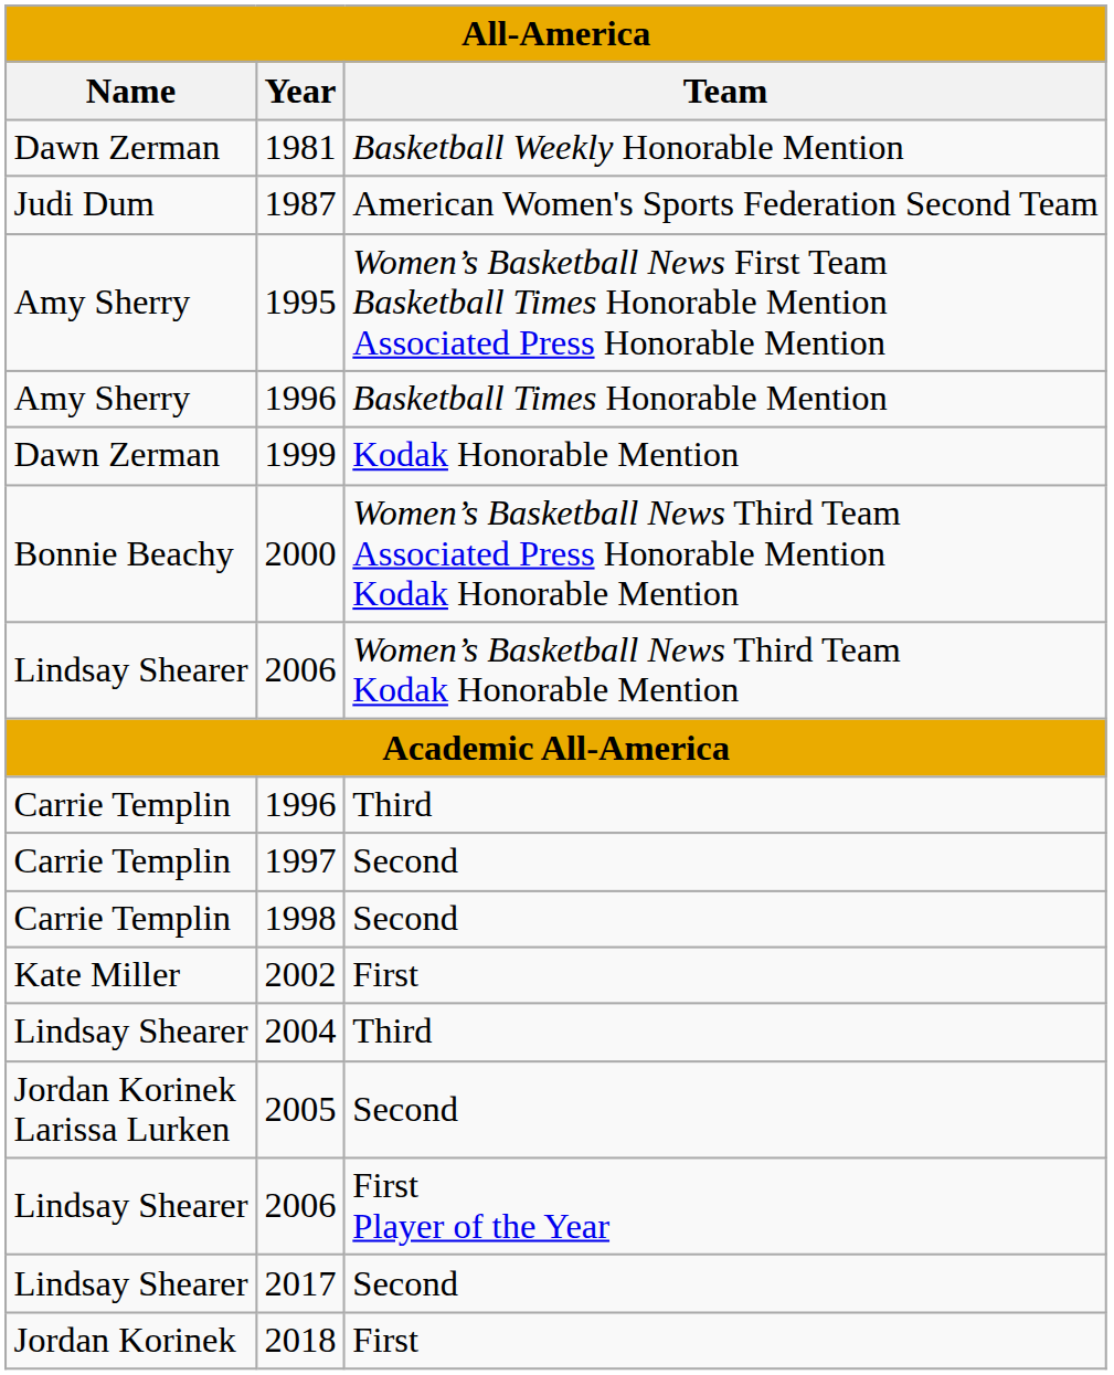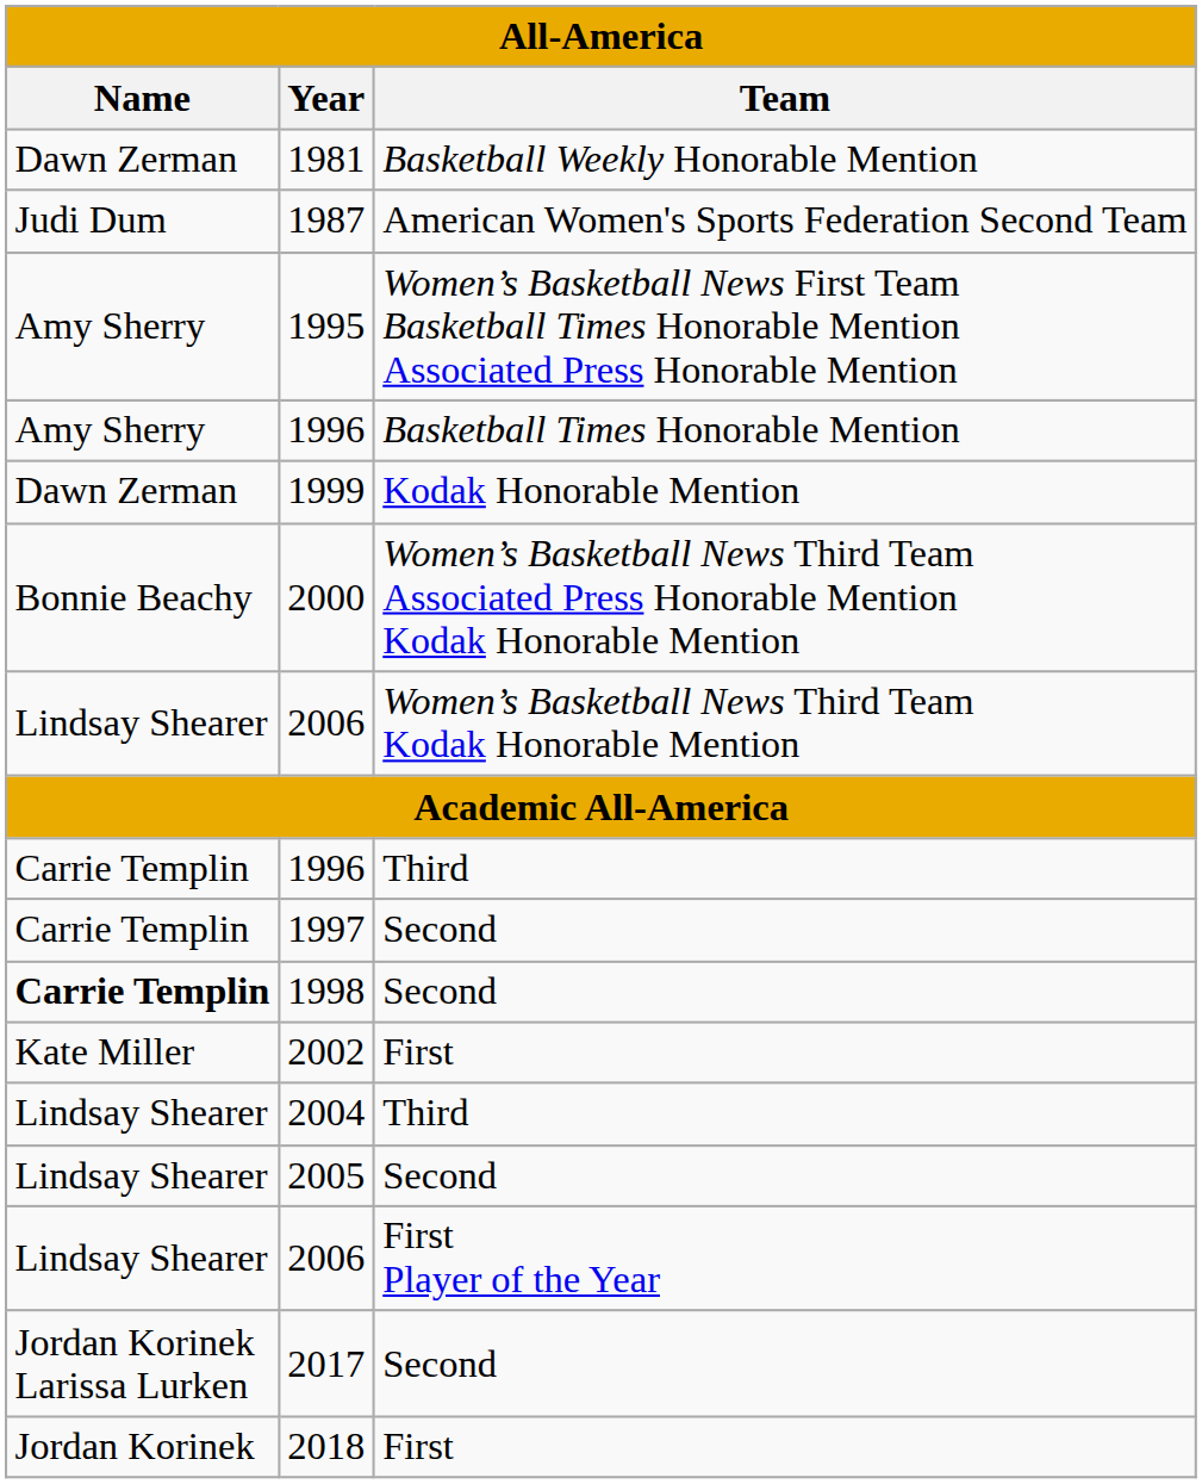1998 | Name: normal -> bold
2005 | Name: Jordan Korinek Larissa Lurken -> Lindsay Shearer
2017 | Name: Lindsay Shearer -> Jordan Korinek Larissa Lurken
